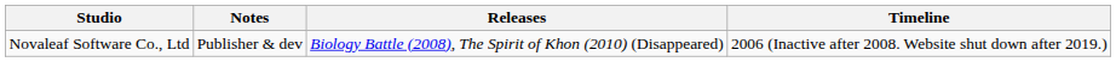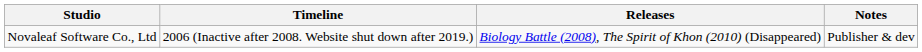columns swapped: Timeline <-> Notes
